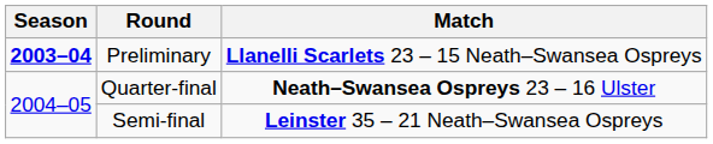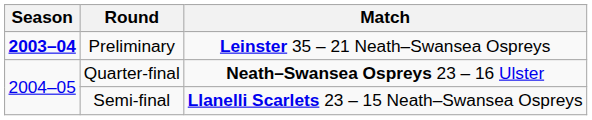Preliminary | Match: Llanelli Scarlets 23 – 15 Neath–Swansea Ospreys -> Leinster 35 – 21 Neath–Swansea Ospreys
Semi-final | Match: Leinster 35 – 21 Neath–Swansea Ospreys -> Llanelli Scarlets 23 – 15 Neath–Swansea Ospreys
